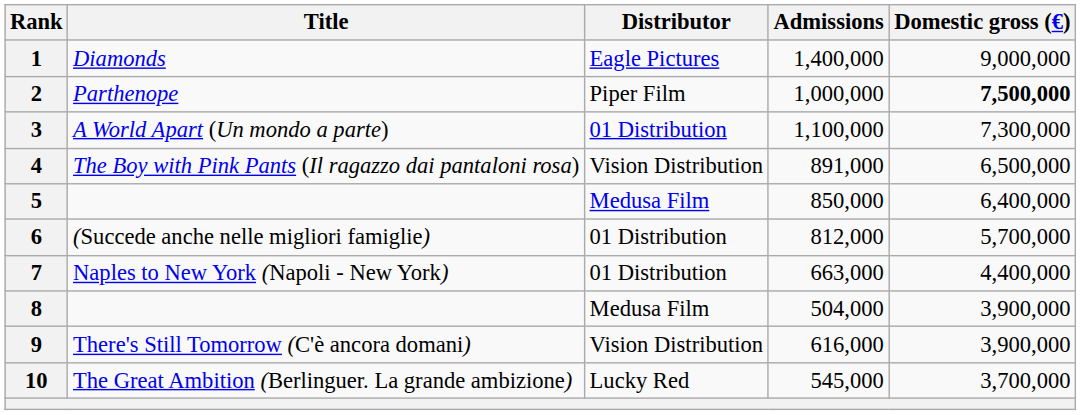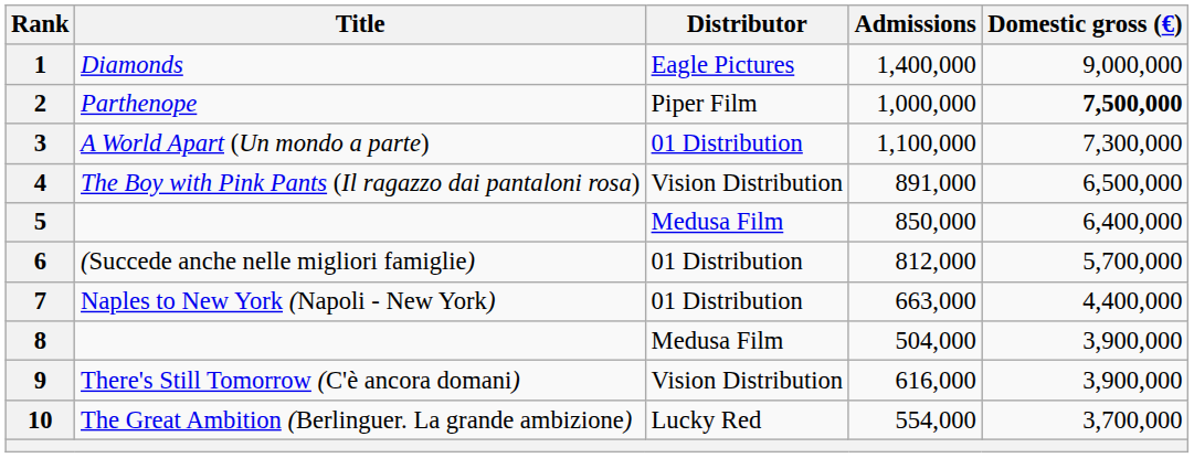10 | Admissions: 545,000 -> 554,000
